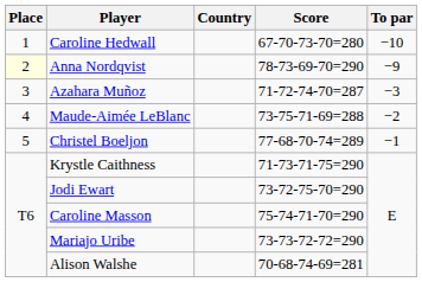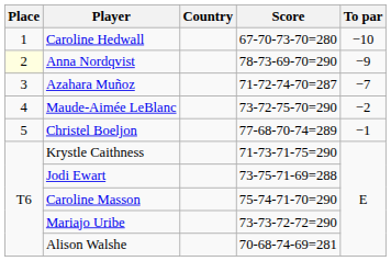Azahara Muñoz | To par: −3 -> −7
Maude-Aimée LeBlanc | Score: 73-75-71-69=288 -> 73-72-75-70=290
Jodi Ewart | Score: 73-72-75-70=290 -> 73-75-71-69=288
